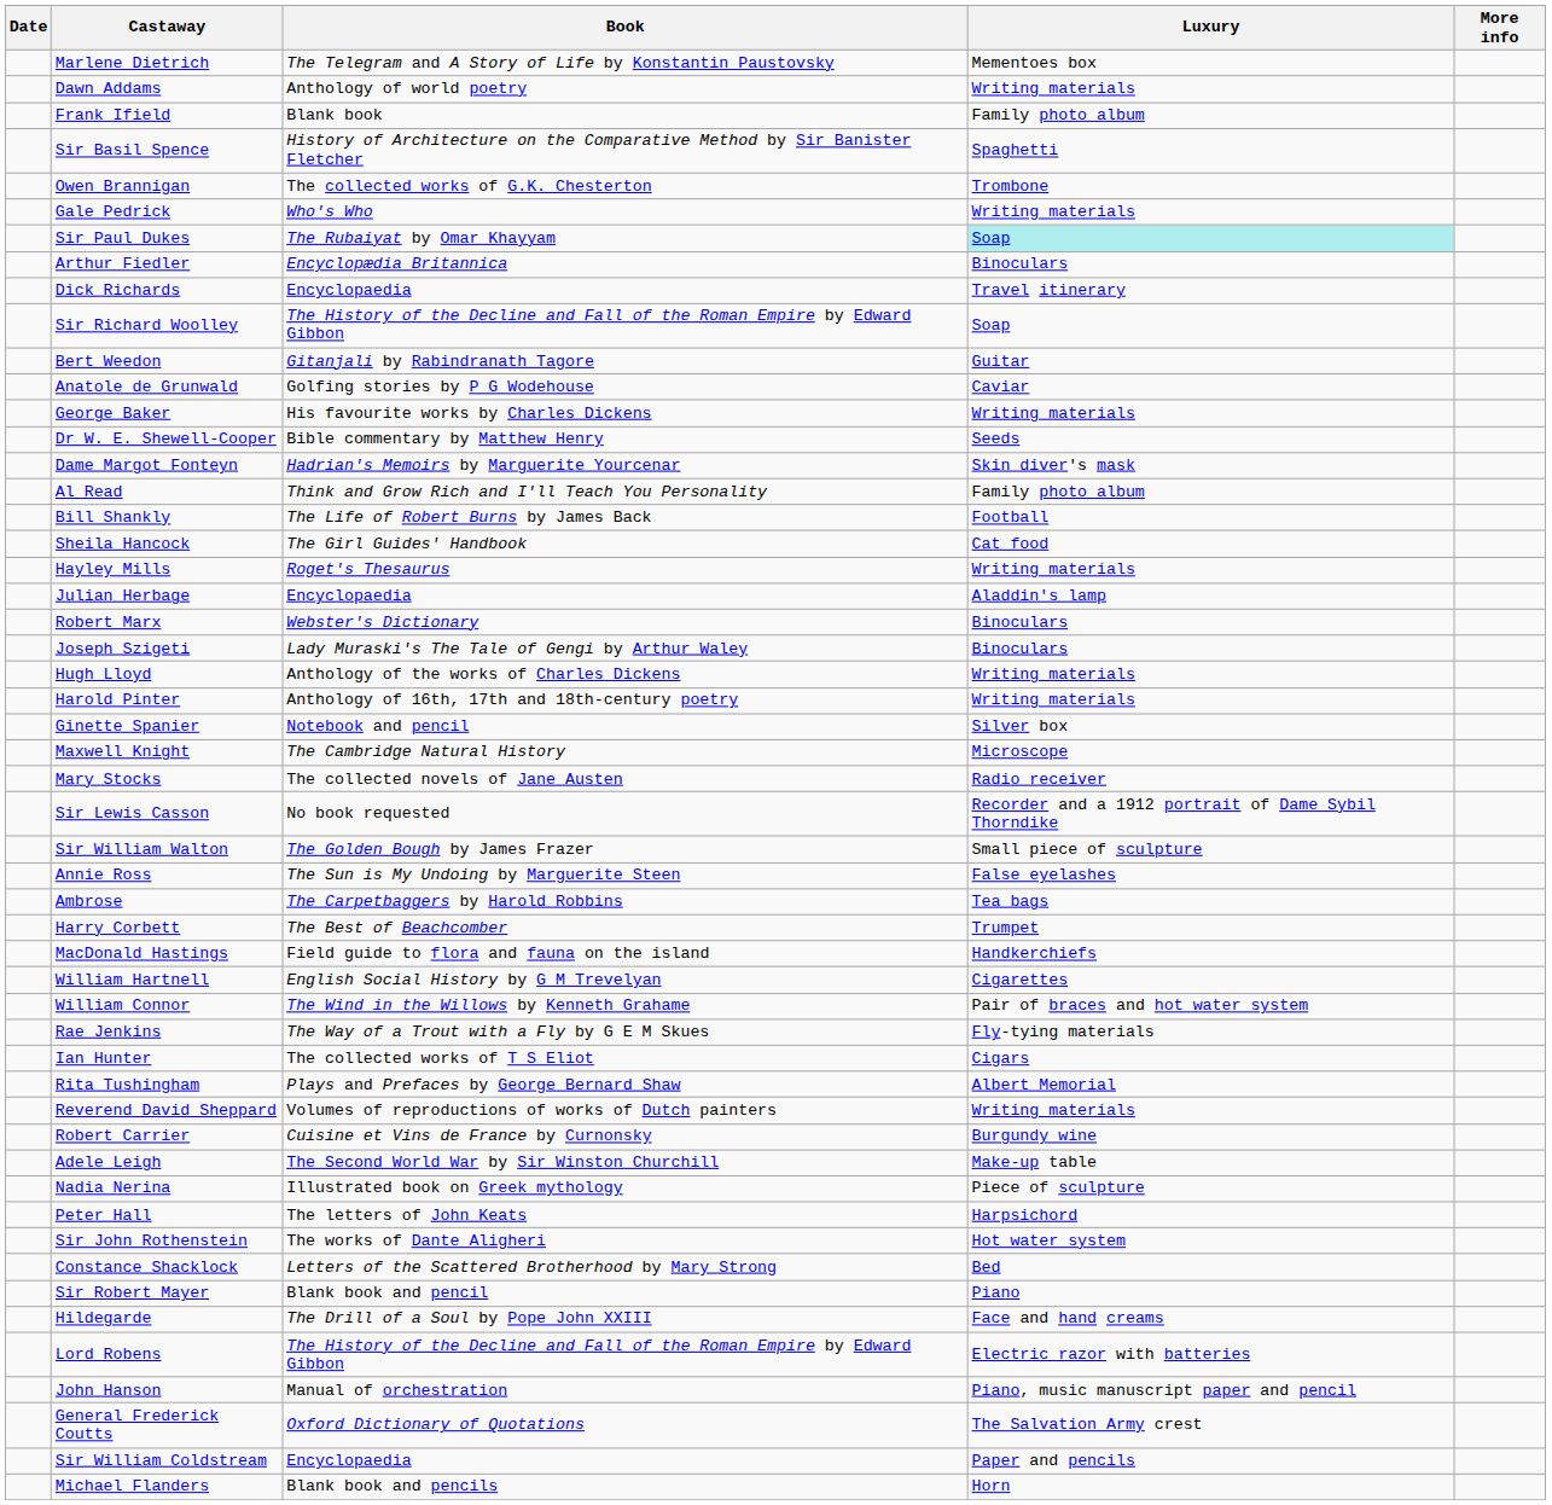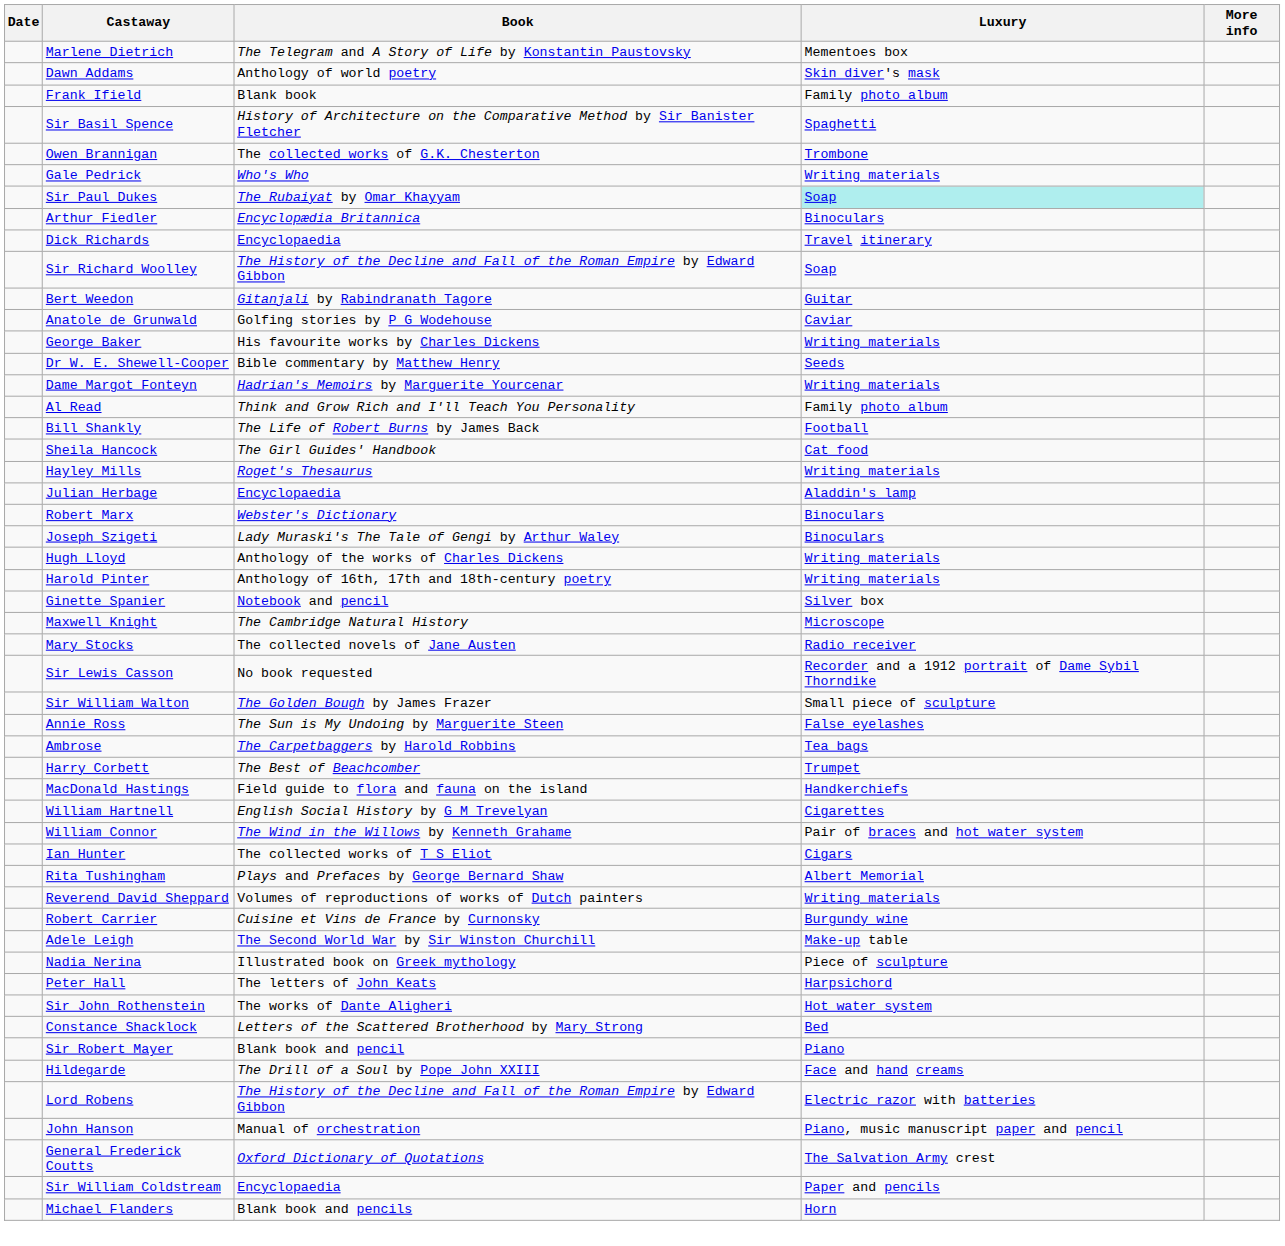Dawn Addams | Luxury: Writing materials -> Skin diver's mask
Dame Margot Fonteyn | Luxury: Skin diver's mask -> Writing materials
- row: Rae Jenkins | The Way of a Trout with a Fly by G E M Skues | Fly-tying materials
